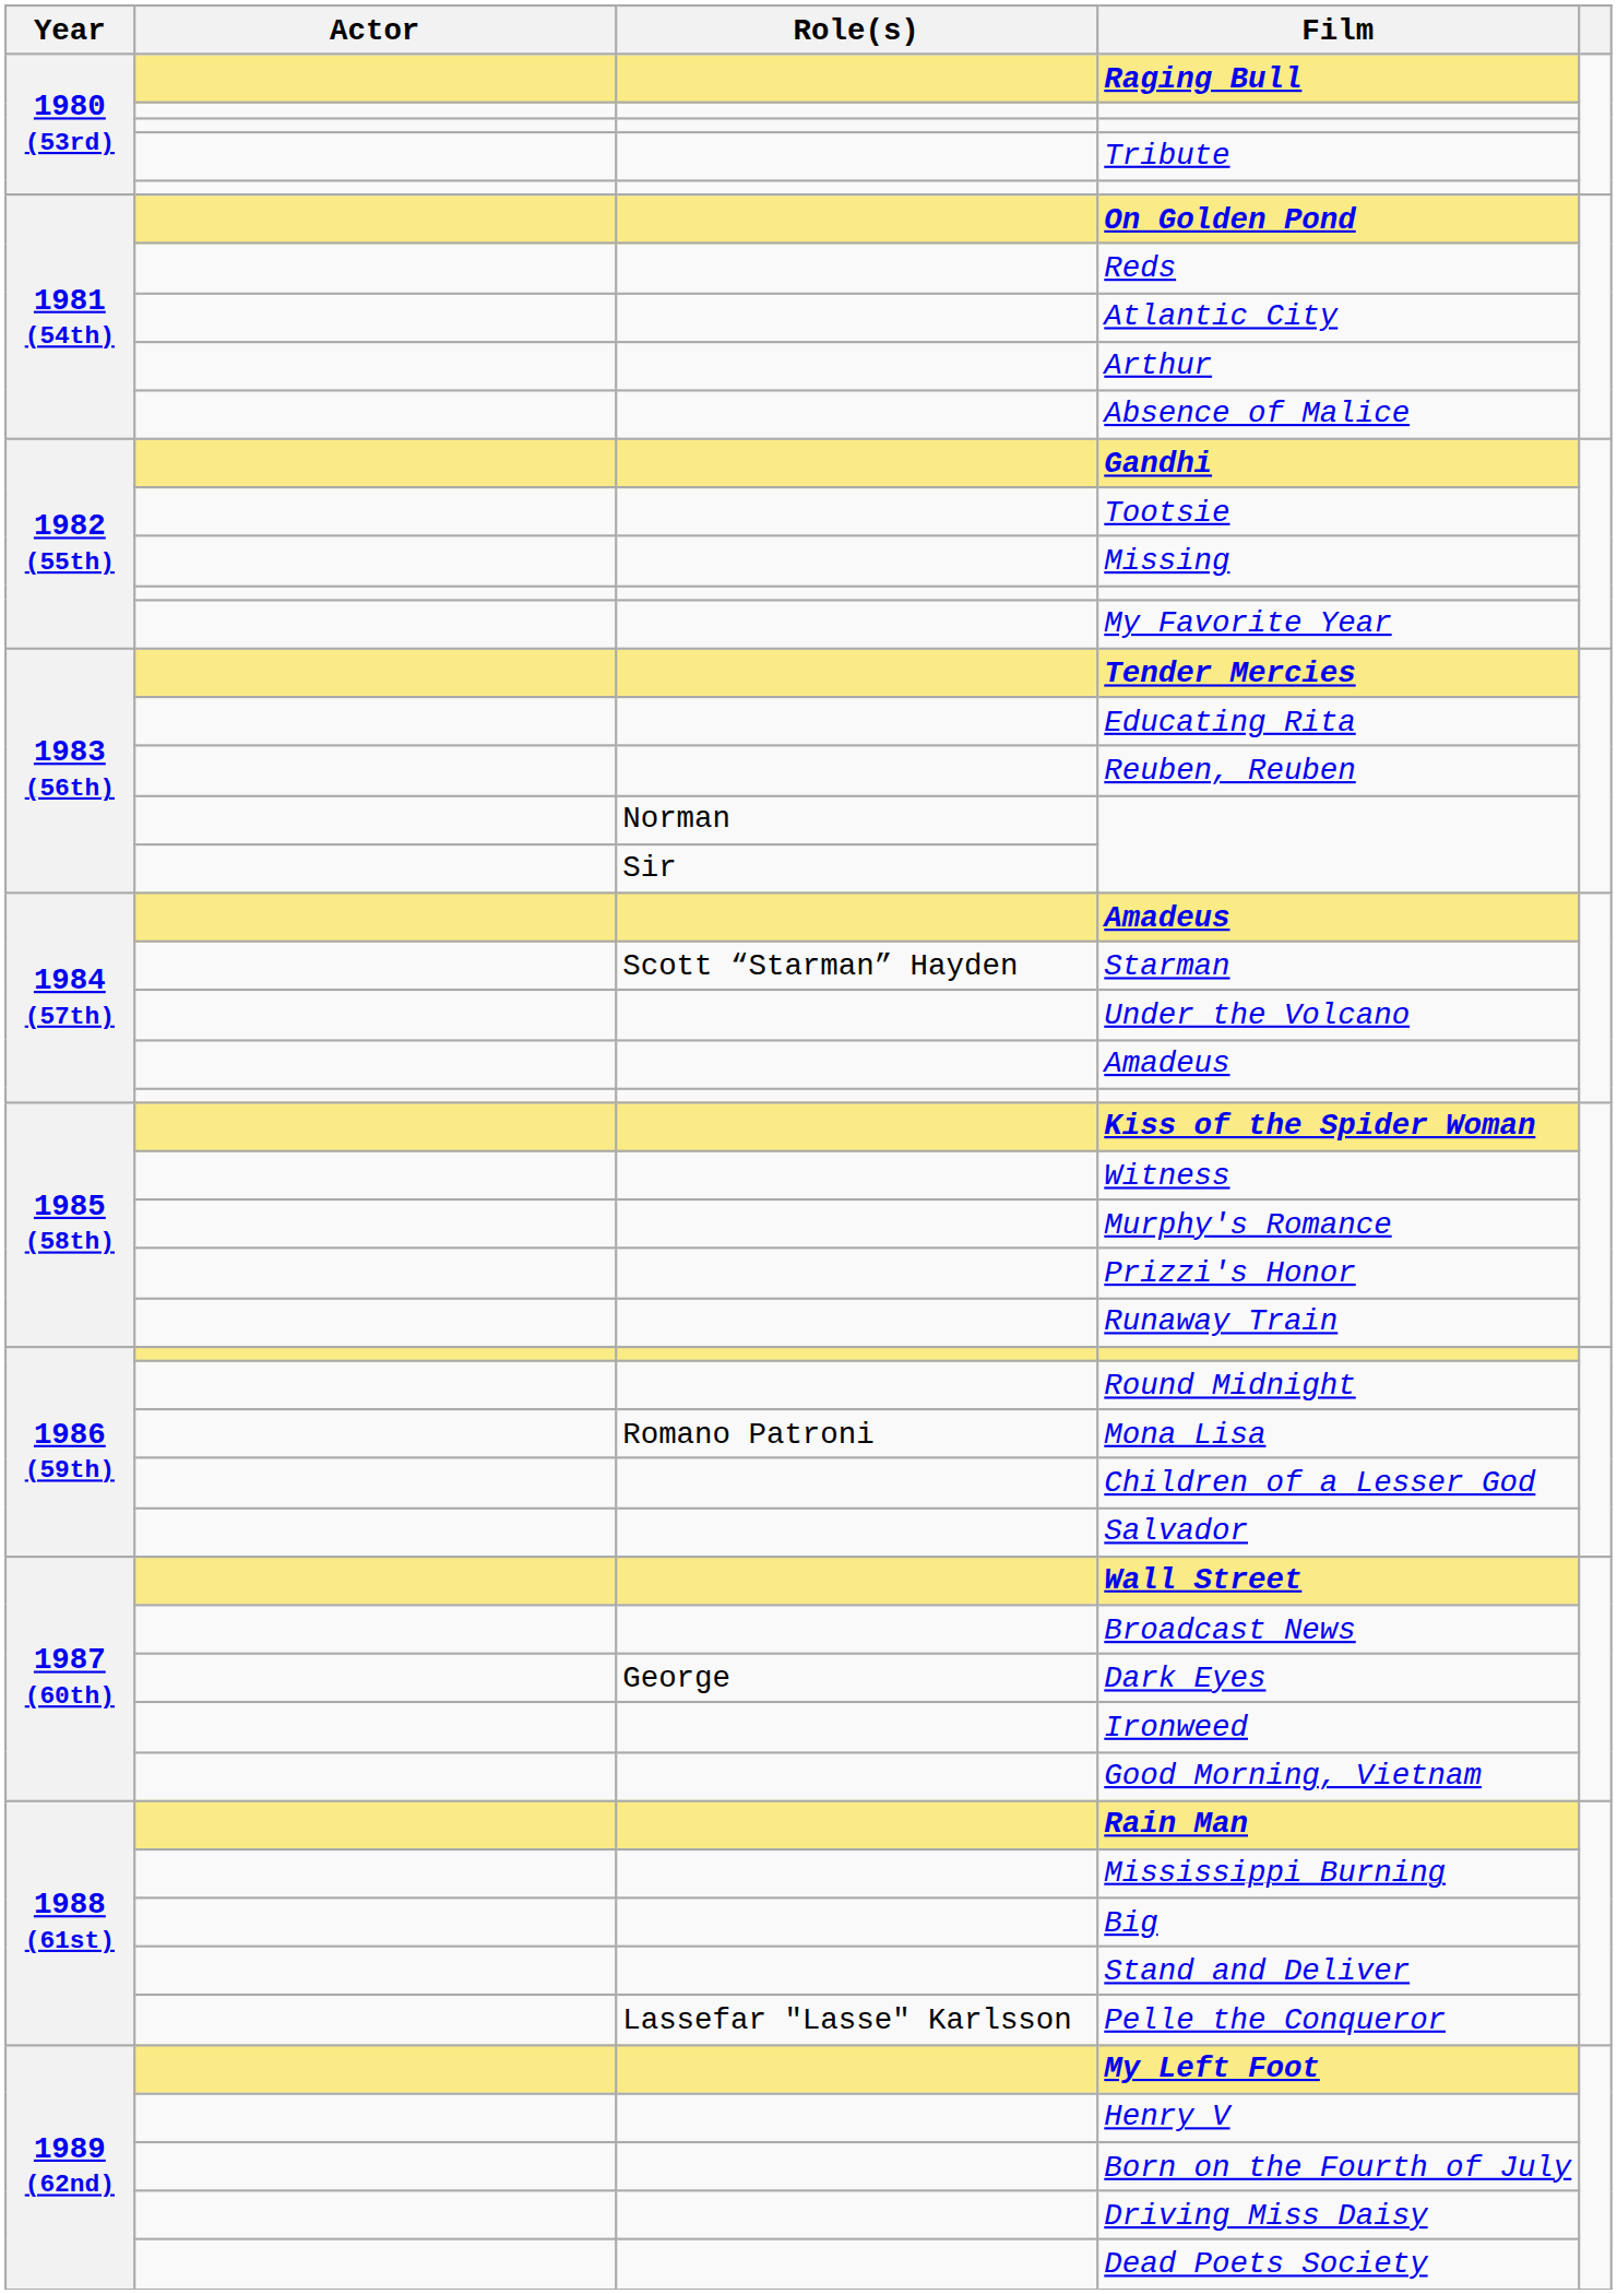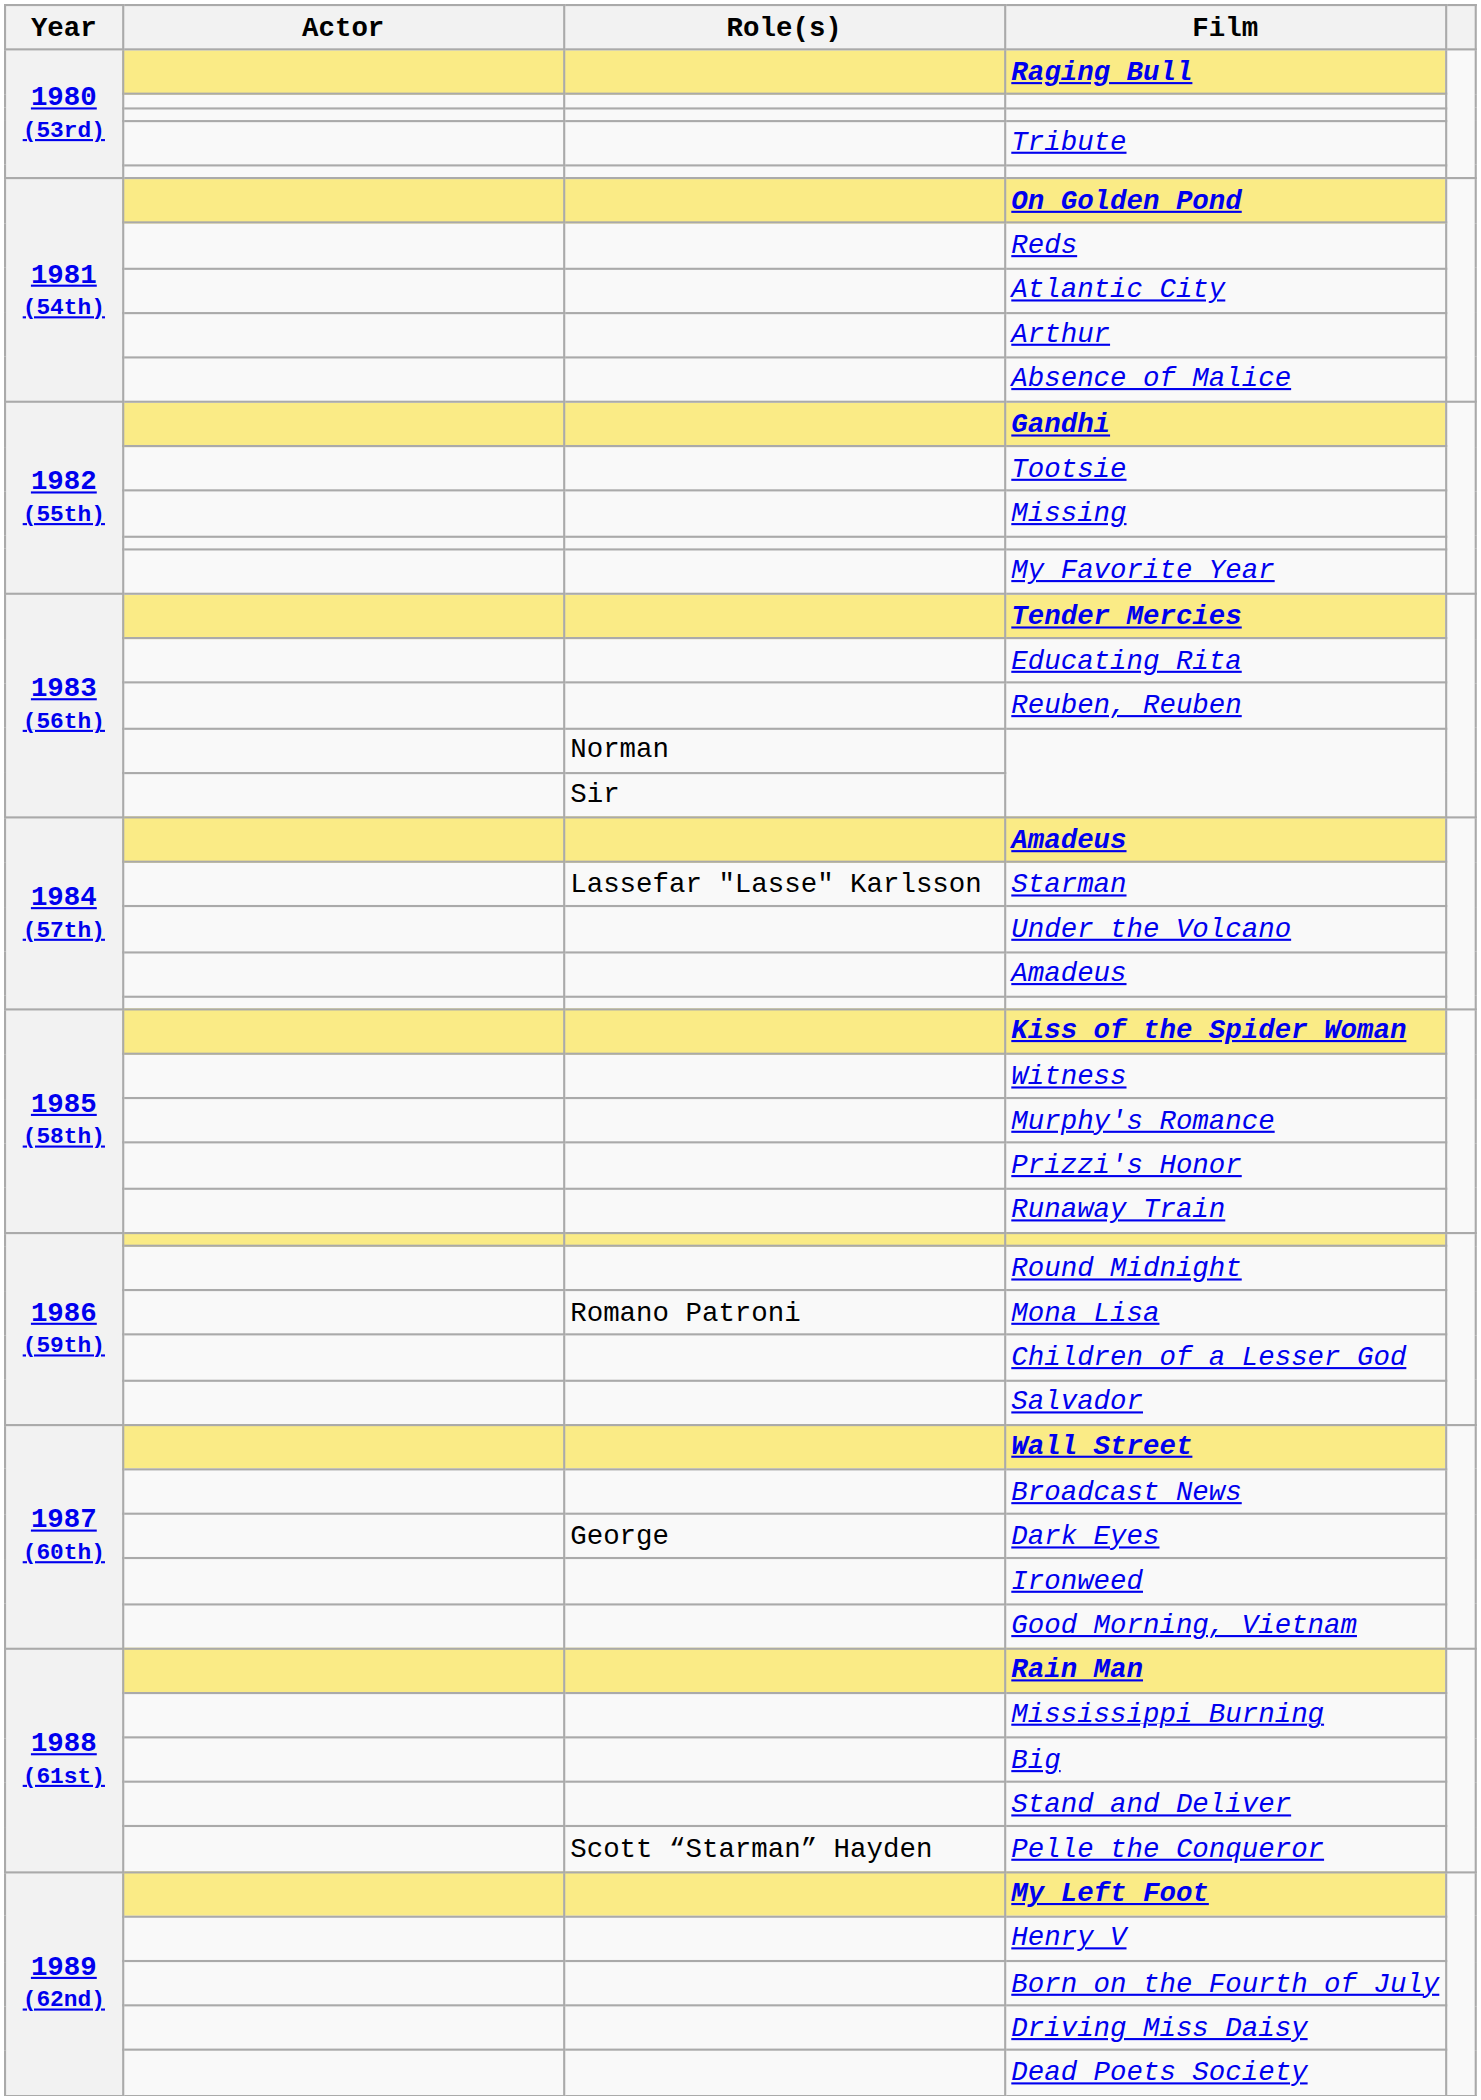Starman | Role(s): Scott “Starman” Hayden -> Lassefar "Lasse" Karlsson
Pelle the Conqueror | Role(s): Lassefar "Lasse" Karlsson -> Scott “Starman” Hayden
